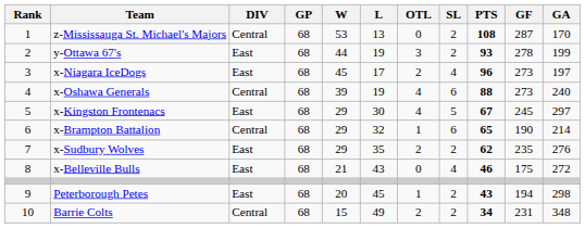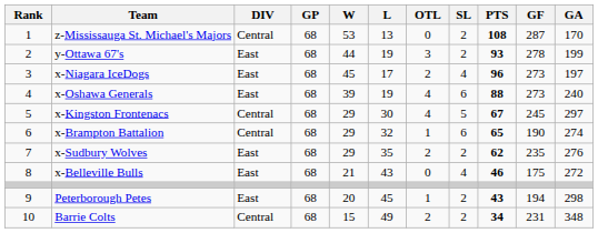x-Oshawa Generals | DIV: Central -> East
x-Kingston Frontenacs | DIV: East -> Central
x-Brampton Battalion | GA: 214 -> 274
